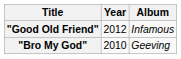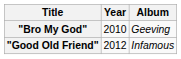rows swapped: "Bro My God" <-> "Good Old Friend"
